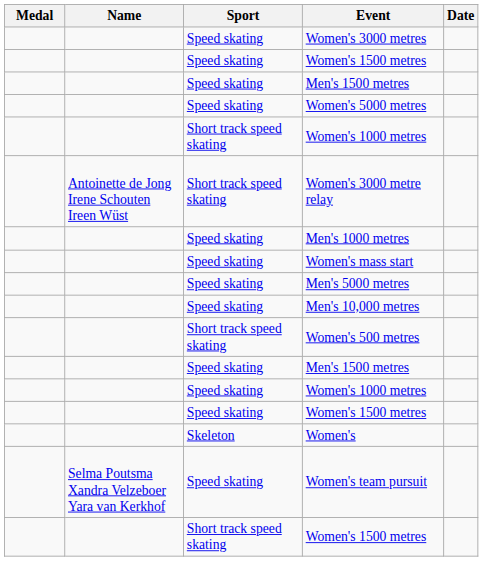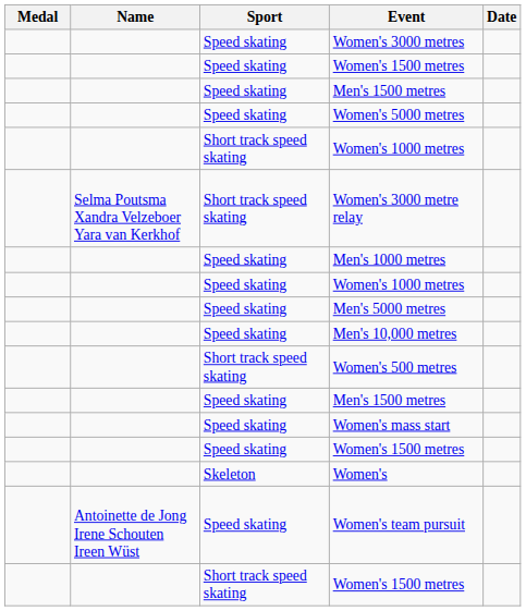Women's 3000 metre relay | Name: Antoinette de Jong Irene Schouten Ireen Wüst -> Selma Poutsma Xandra Velzeboer Yara van Kerkhof
rows swapped: Women's mass start <-> Speed skating / Women's 1000 metres
Women's team pursuit | Name: Selma Poutsma Xandra Velzeboer Yara van Kerkhof -> Antoinette de Jong Irene Schouten Ireen Wüst
